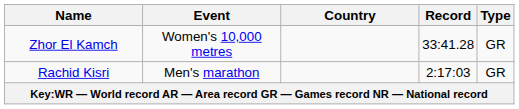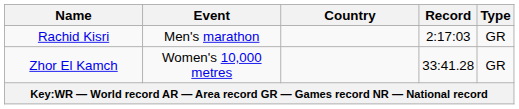rows swapped: Rachid Kisri <-> Zhor El Kamch
